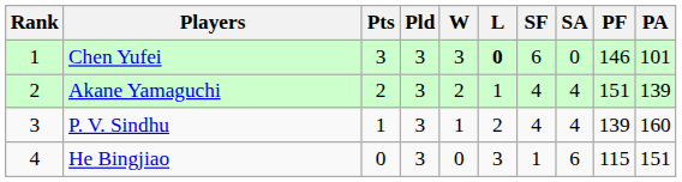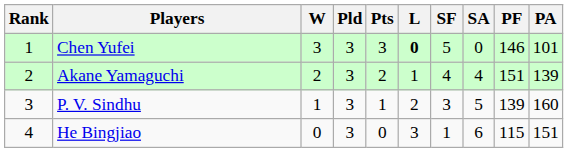columns swapped: Pts <-> W
Chen Yufei | SF: 6 -> 5
P. V. Sindhu | SF: 4 -> 3
P. V. Sindhu | SA: 4 -> 5
